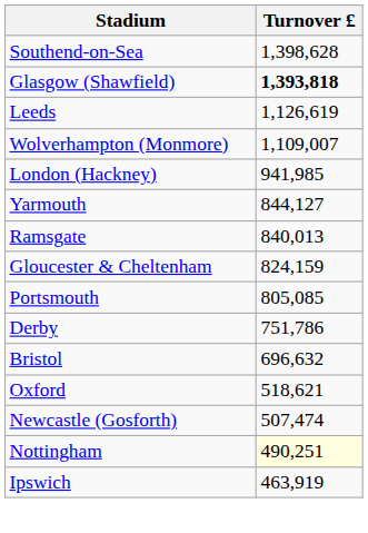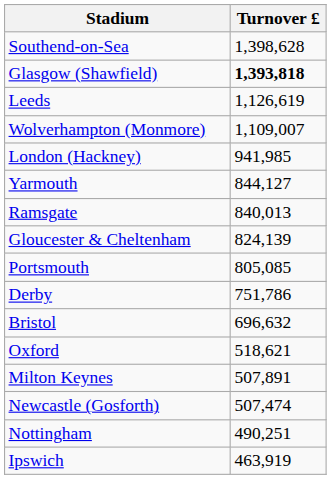Gloucester & Cheltenham | Turnover £: 824,159 -> 824,139
+ row: Milton Keynes | 507,891
Nottingham | Turnover £: lightyellow background -> no background
